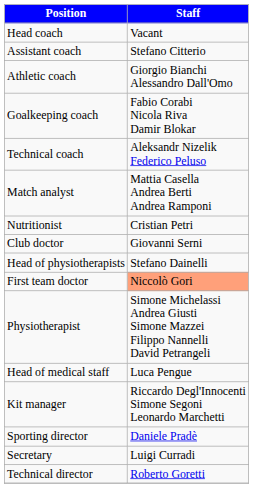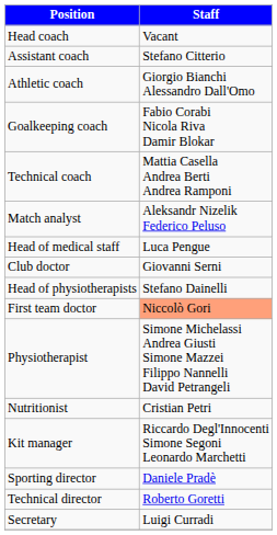Technical coach | Staff: Aleksandr Nizelik Federico Peluso -> Mattia Casella Andrea Berti Andrea Ramponi
Match analyst | Staff: Mattia Casella Andrea Berti Andrea Ramponi -> Aleksandr Nizelik Federico Peluso
rows swapped: Head of medical staff <-> Nutritionist
rows swapped: Technical director <-> Secretary
